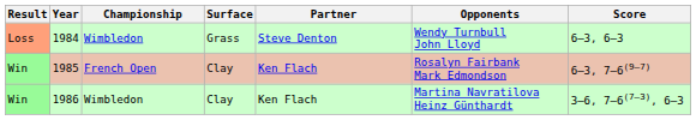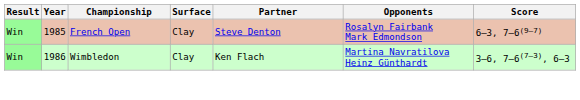- row: Loss | 1984 | Wimbledon | Grass | Steve Denton | Wendy Turnbull John Lloyd | 6–3, 6–3
Win / French Open | Partner: Ken Flach -> Steve Denton
